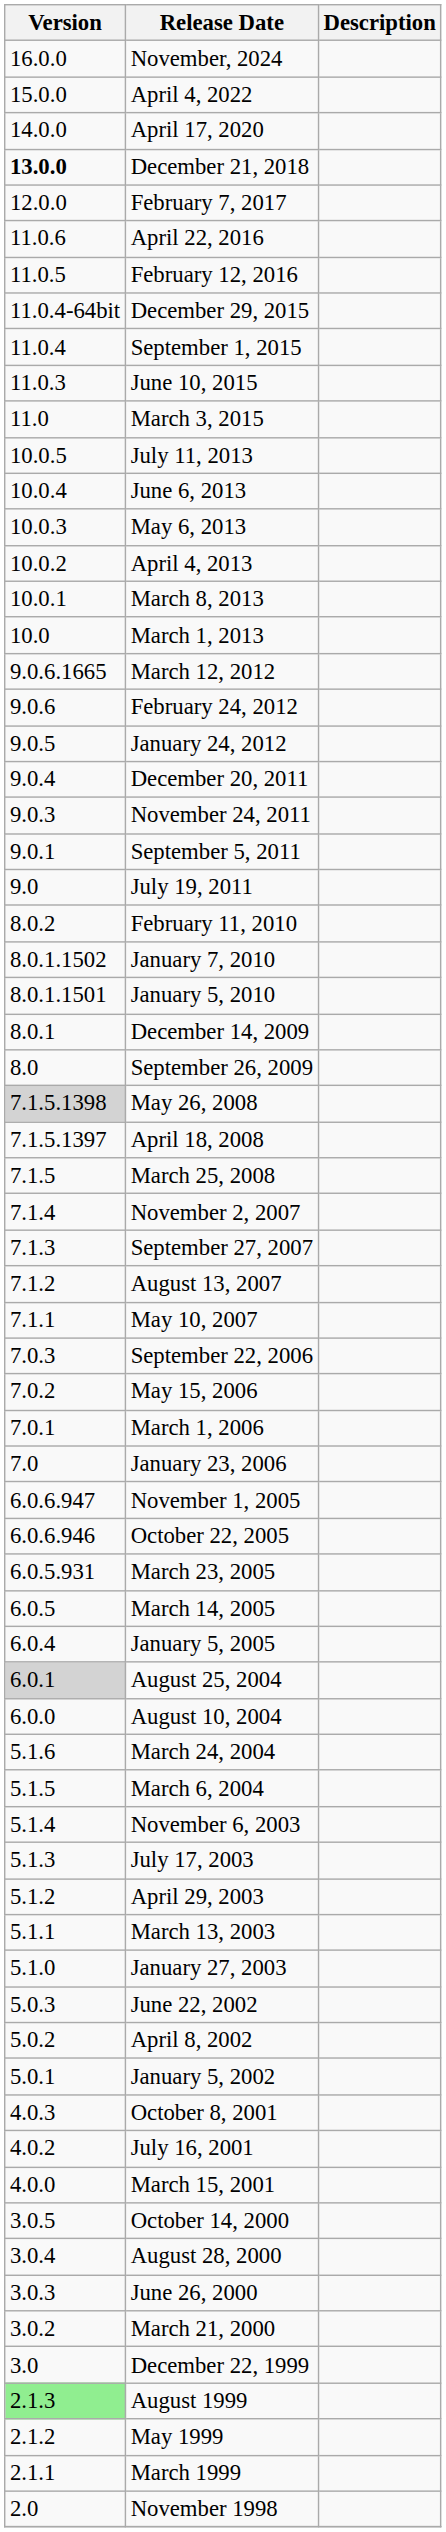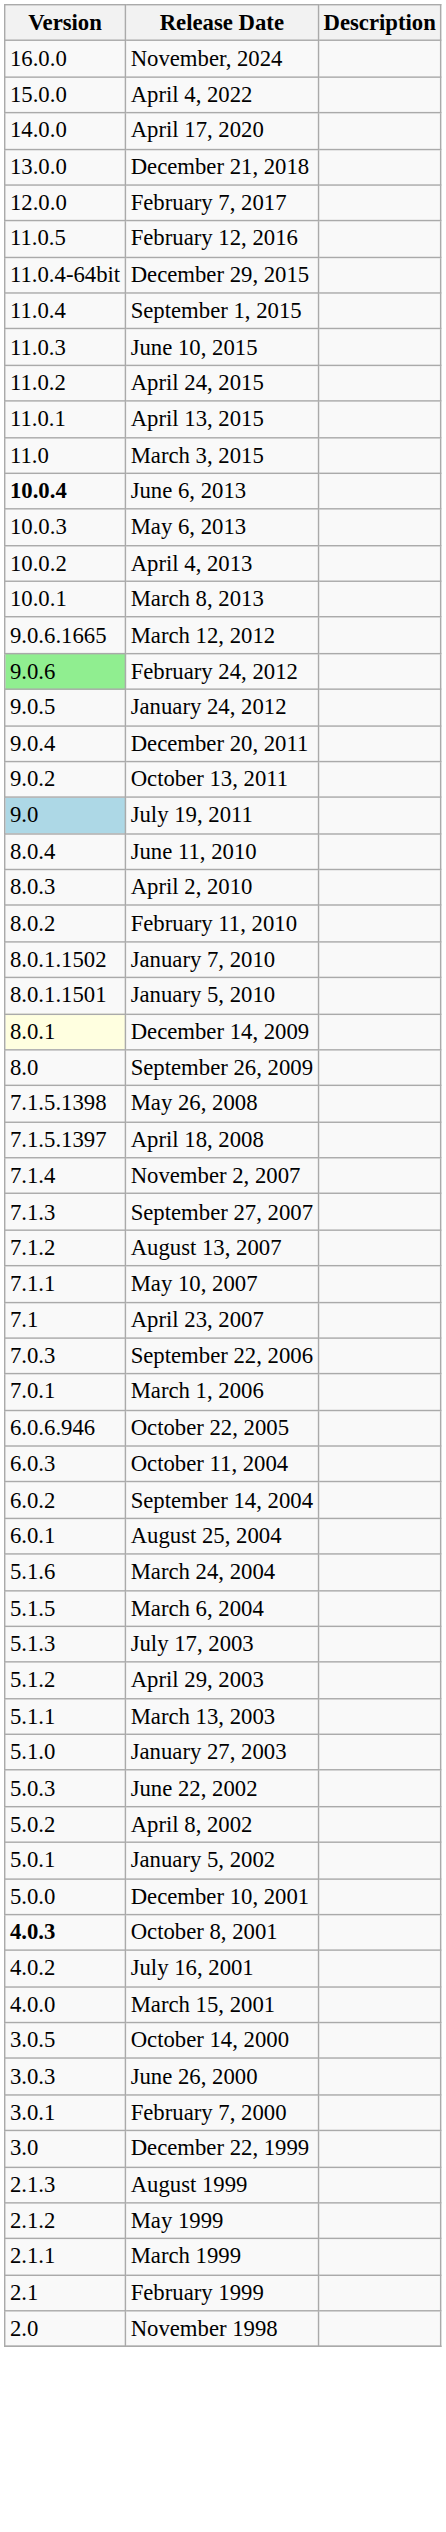December 21, 2018 | Version: bold -> normal
- row: 11.0.6 | April 22, 2016
+ row: 11.0.2 | April 24, 2015
+ row: 11.0.1 | April 13, 2015
- row: 10.0.5 | July 11, 2013
June 6, 2013 | Version: normal -> bold
- row: 10.0 | March 1, 2013
February 24, 2012 | Version: no background -> lightgreen background
- row: 9.0.3 | November 24, 2011
+ row: 9.0.2 | October 13, 2011
- row: 9.0.1 | September 5, 2011
July 19, 2011 | Version: no background -> lightblue background
+ row: 8.0.4 | June 11, 2010
+ row: 8.0.3 | April 2, 2010
December 14, 2009 | Version: no background -> lightyellow background
May 26, 2008 | Version: lightgrey background -> no background
- row: 7.1.5 | March 25, 2008
+ row: 7.1 | April 23, 2007
- row: 7.0.2 | May 15, 2006
- row: 7.0 | January 23, 2006
- row: 6.0.6.947 | November 1, 2005
- row: 6.0.5.931 | March 23, 2005
- row: 6.0.5 | March 14, 2005
- row: 6.0.4 | January 5, 2005
+ row: 6.0.3 | October 11, 2004
+ row: 6.0.2 | September 14, 2004
August 25, 2004 | Version: lightgrey background -> no background
- row: 6.0.0 | August 10, 2004
- row: 5.1.4 | November 6, 2003
+ row: 5.0.0 | December 10, 2001
October 8, 2001 | Version: normal -> bold
- row: 3.0.4 | August 28, 2000
- row: 3.0.2 | March 21, 2000
+ row: 3.0.1 | February 7, 2000
August 1999 | Version: lightgreen background -> no background
+ row: 2.1 | February 1999
